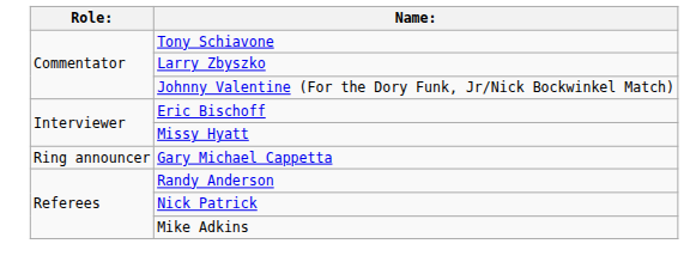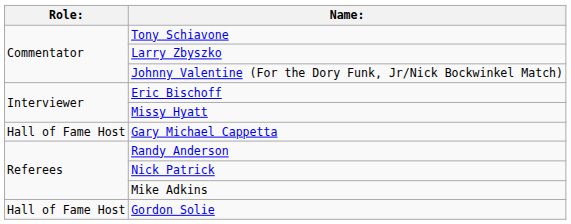Gary Michael Cappetta | Role:: Ring announcer -> Hall of Fame Host
+ row: Hall of Fame Host | Gordon Solie
